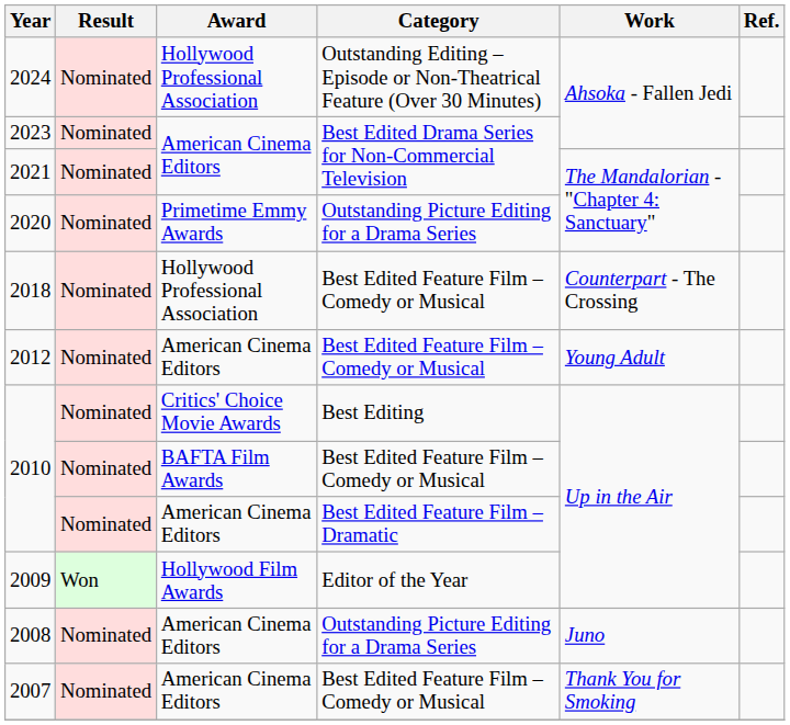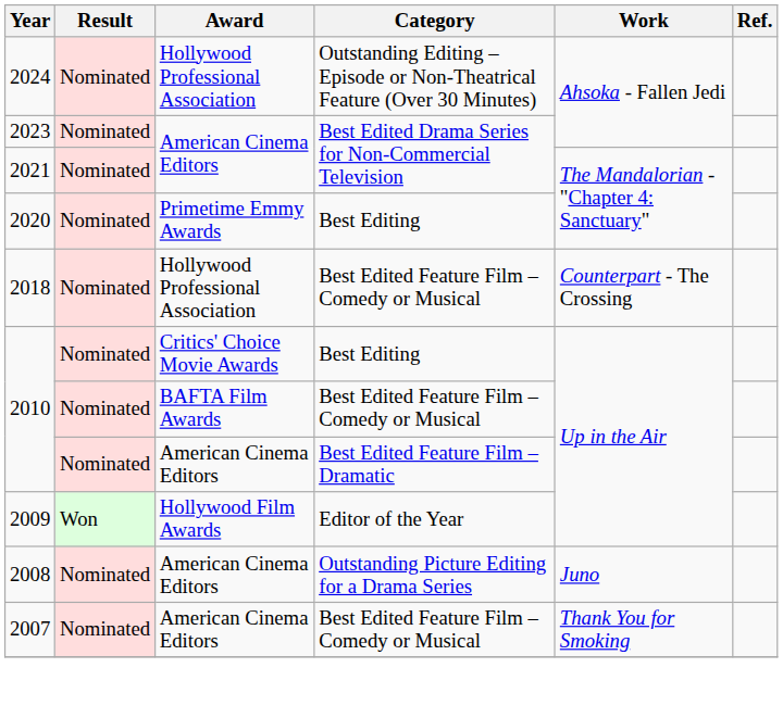2020 | Category: Outstanding Picture Editing for a Drama Series -> Best Editing
- row: 2012 | Nominated | American Cinema Editors | Best Edited Feature Film – Comedy or Musical | Young Adult
